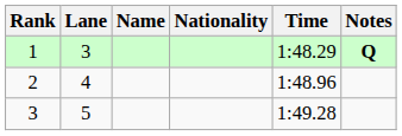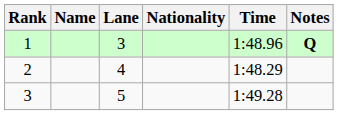columns swapped: Lane <-> Name
1 | Time: 1:48.29 -> 1:48.96
2 | Time: 1:48.96 -> 1:48.29
